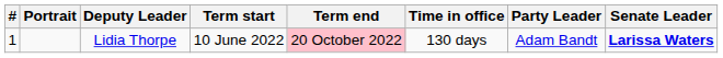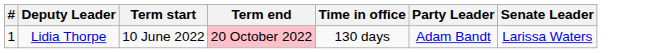- column: Portrait
Lidia Thorpe | Senate Leader: bold -> normal
